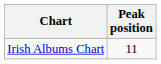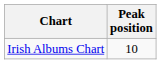Irish Albums Chart | Peak position: 11 -> 10
